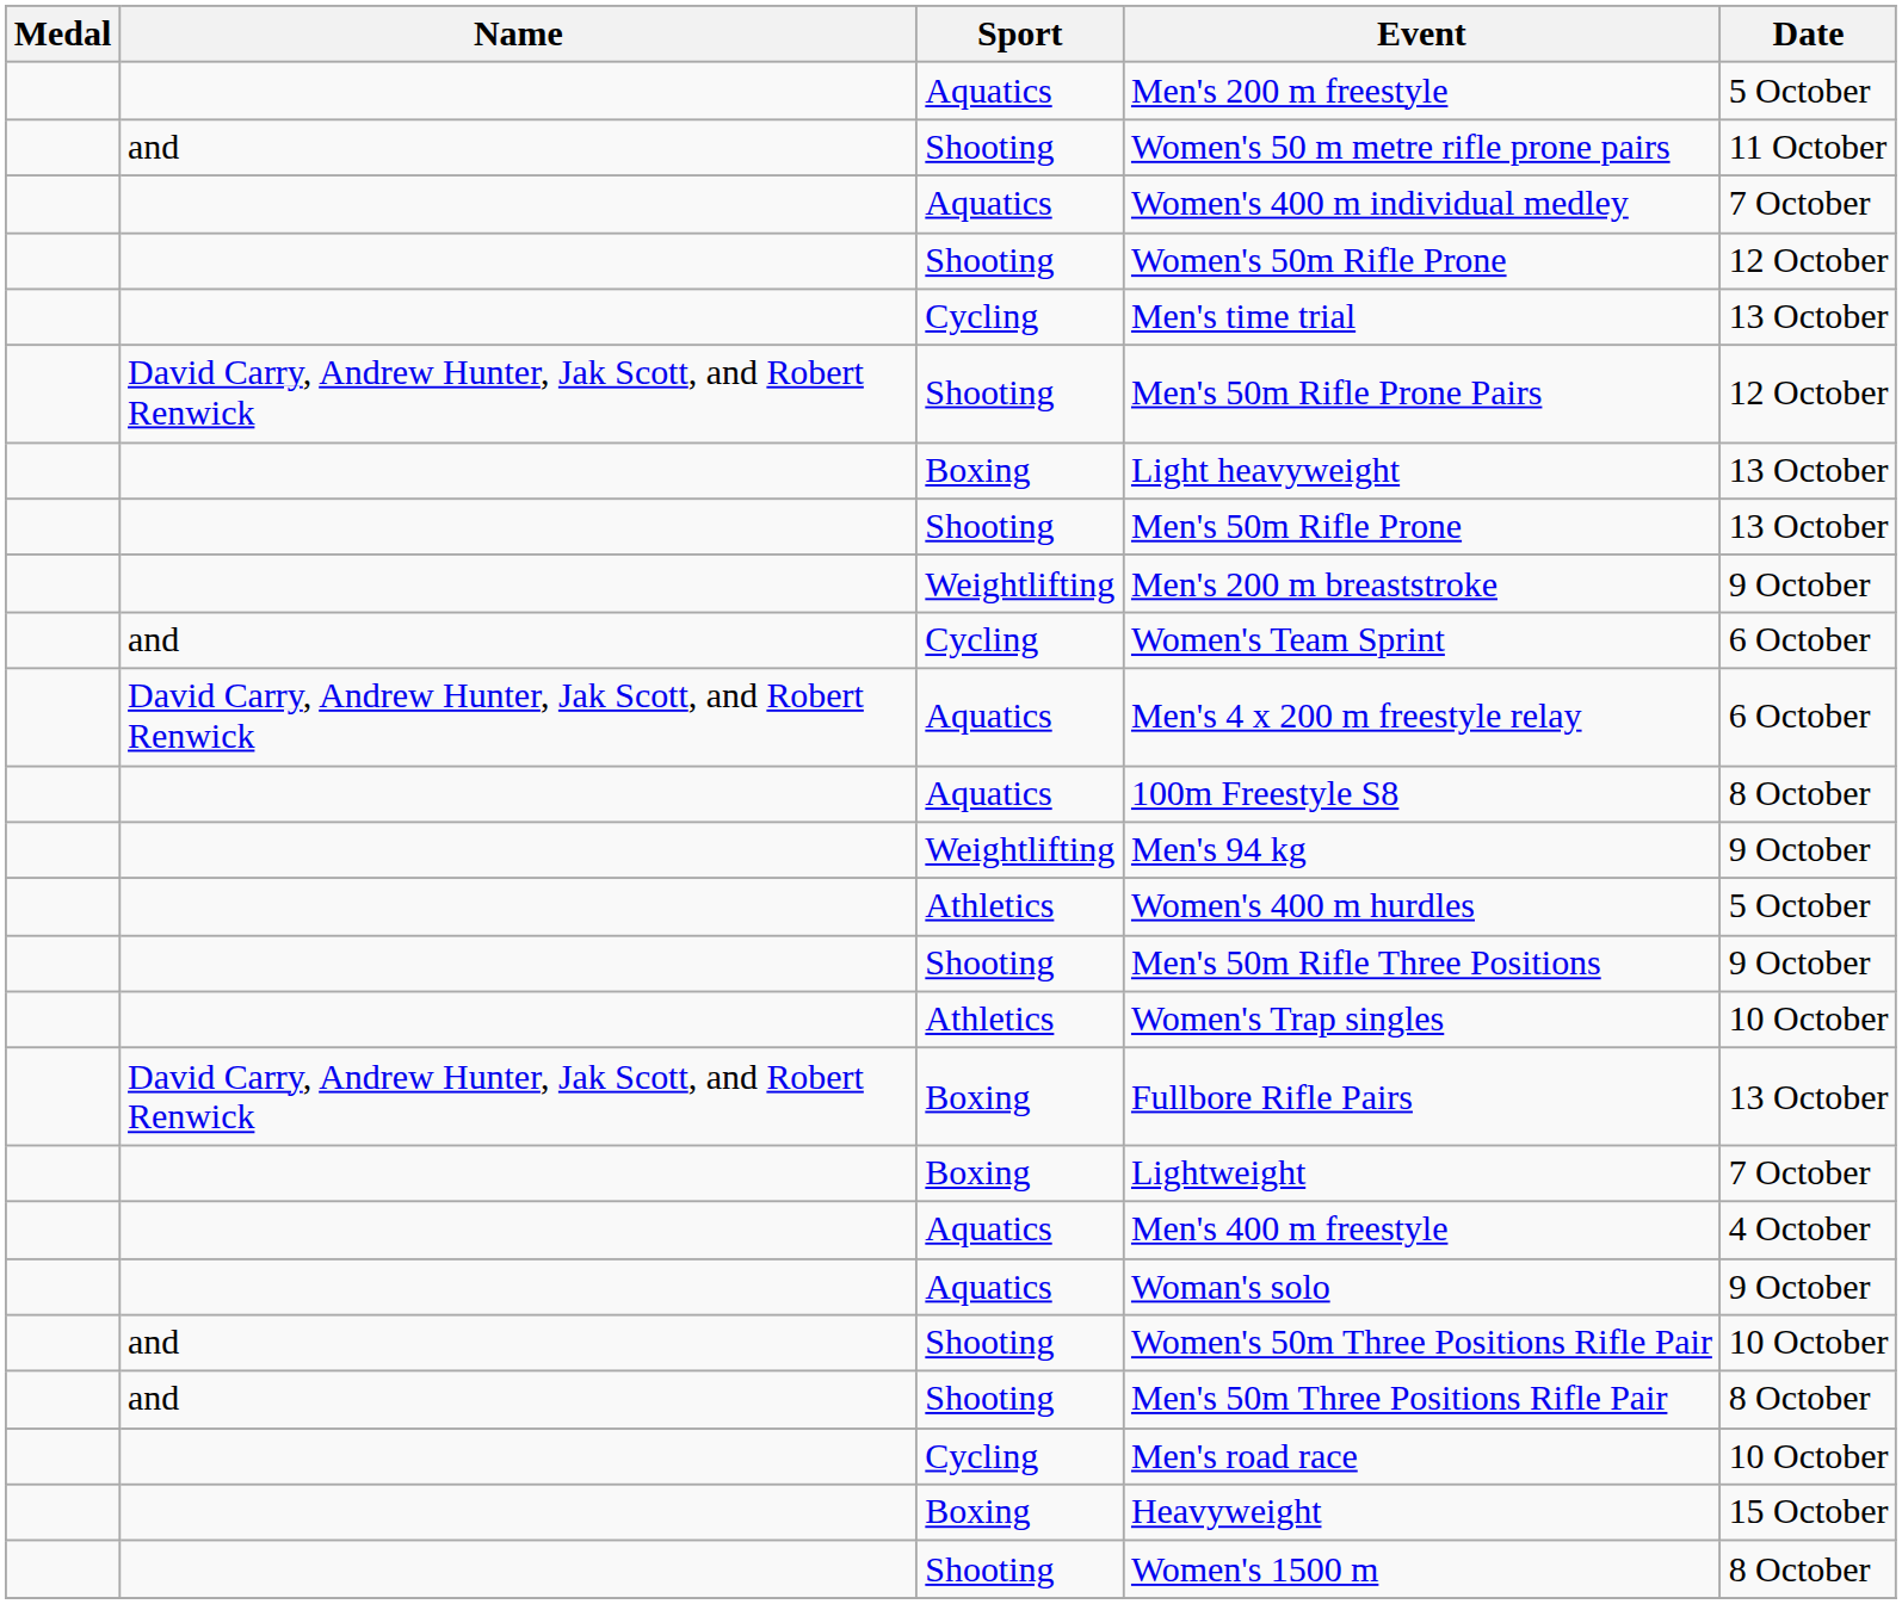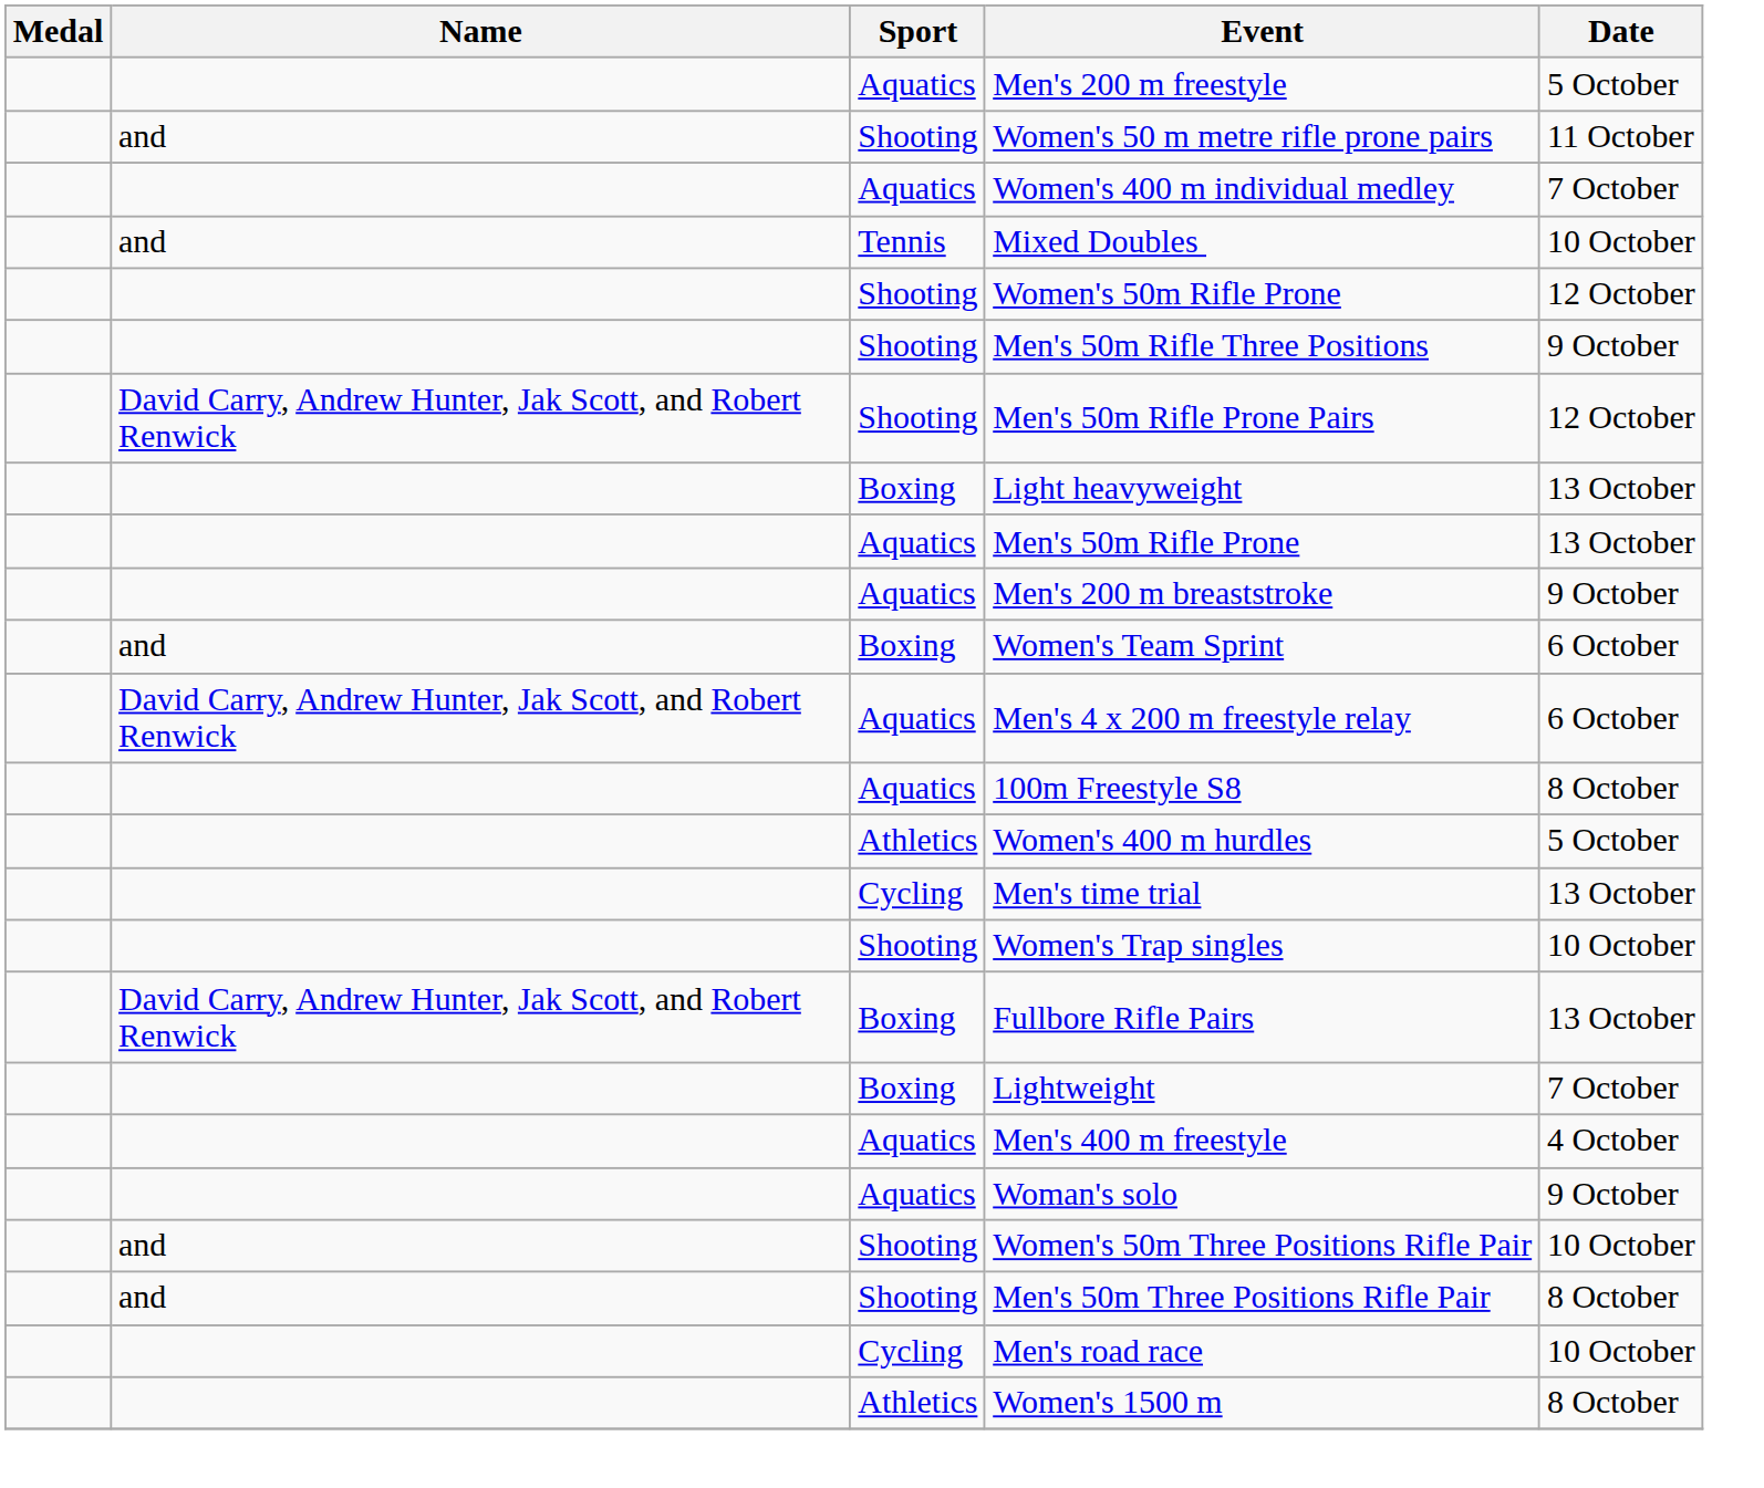+ row: and | Tennis | Mixed Doubles | 10 October
rows swapped: Men's time trial <-> Men's 50m Rifle Three Positions
Men's 50m Rifle Prone | Sport: Shooting -> Aquatics
Men's 200 m breaststroke | Sport: Weightlifting -> Aquatics
Women's Team Sprint | Sport: Cycling -> Boxing
- row: Weightlifting | Men's 94 kg | 9 October
Women's Trap singles | Sport: Athletics -> Shooting
- row: Boxing | Heavyweight | 15 October
Women's 1500 m | Sport: Shooting -> Athletics
